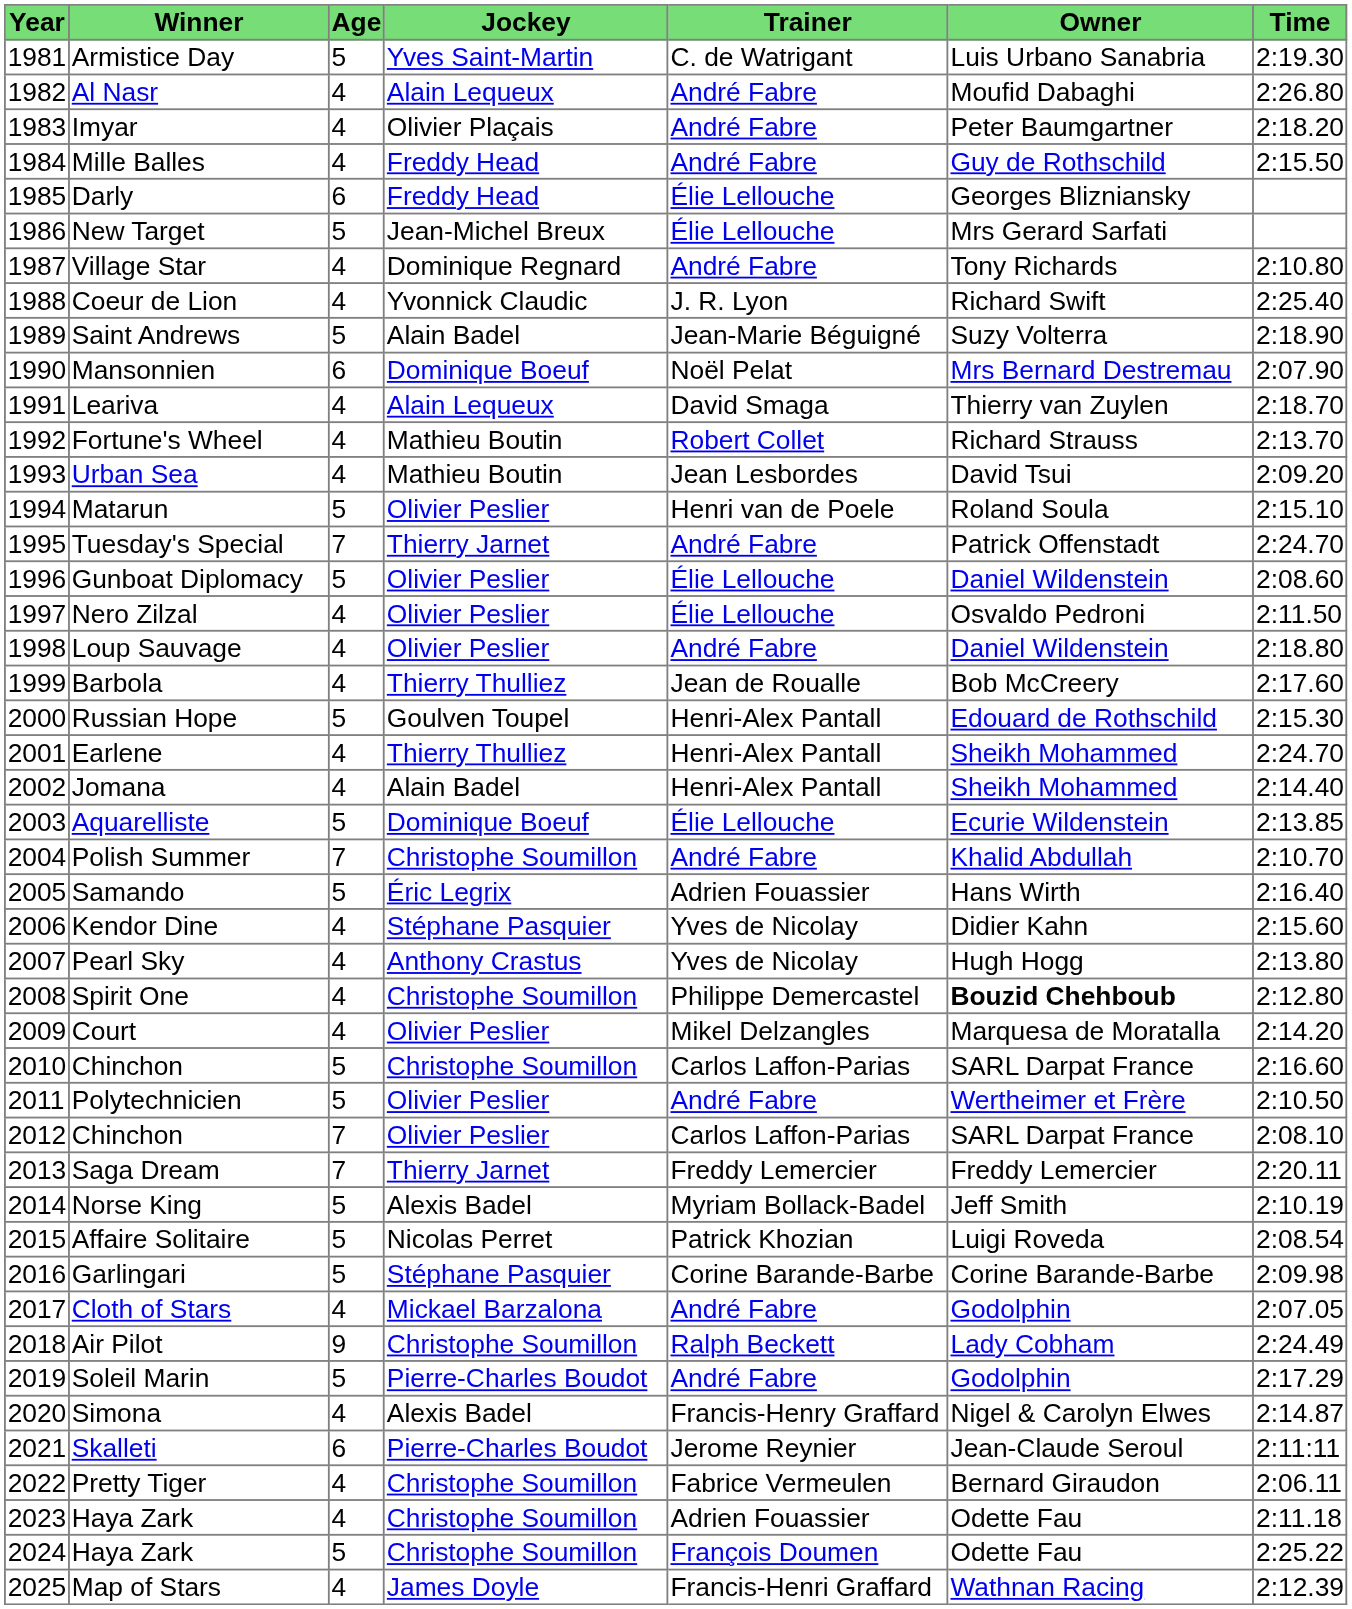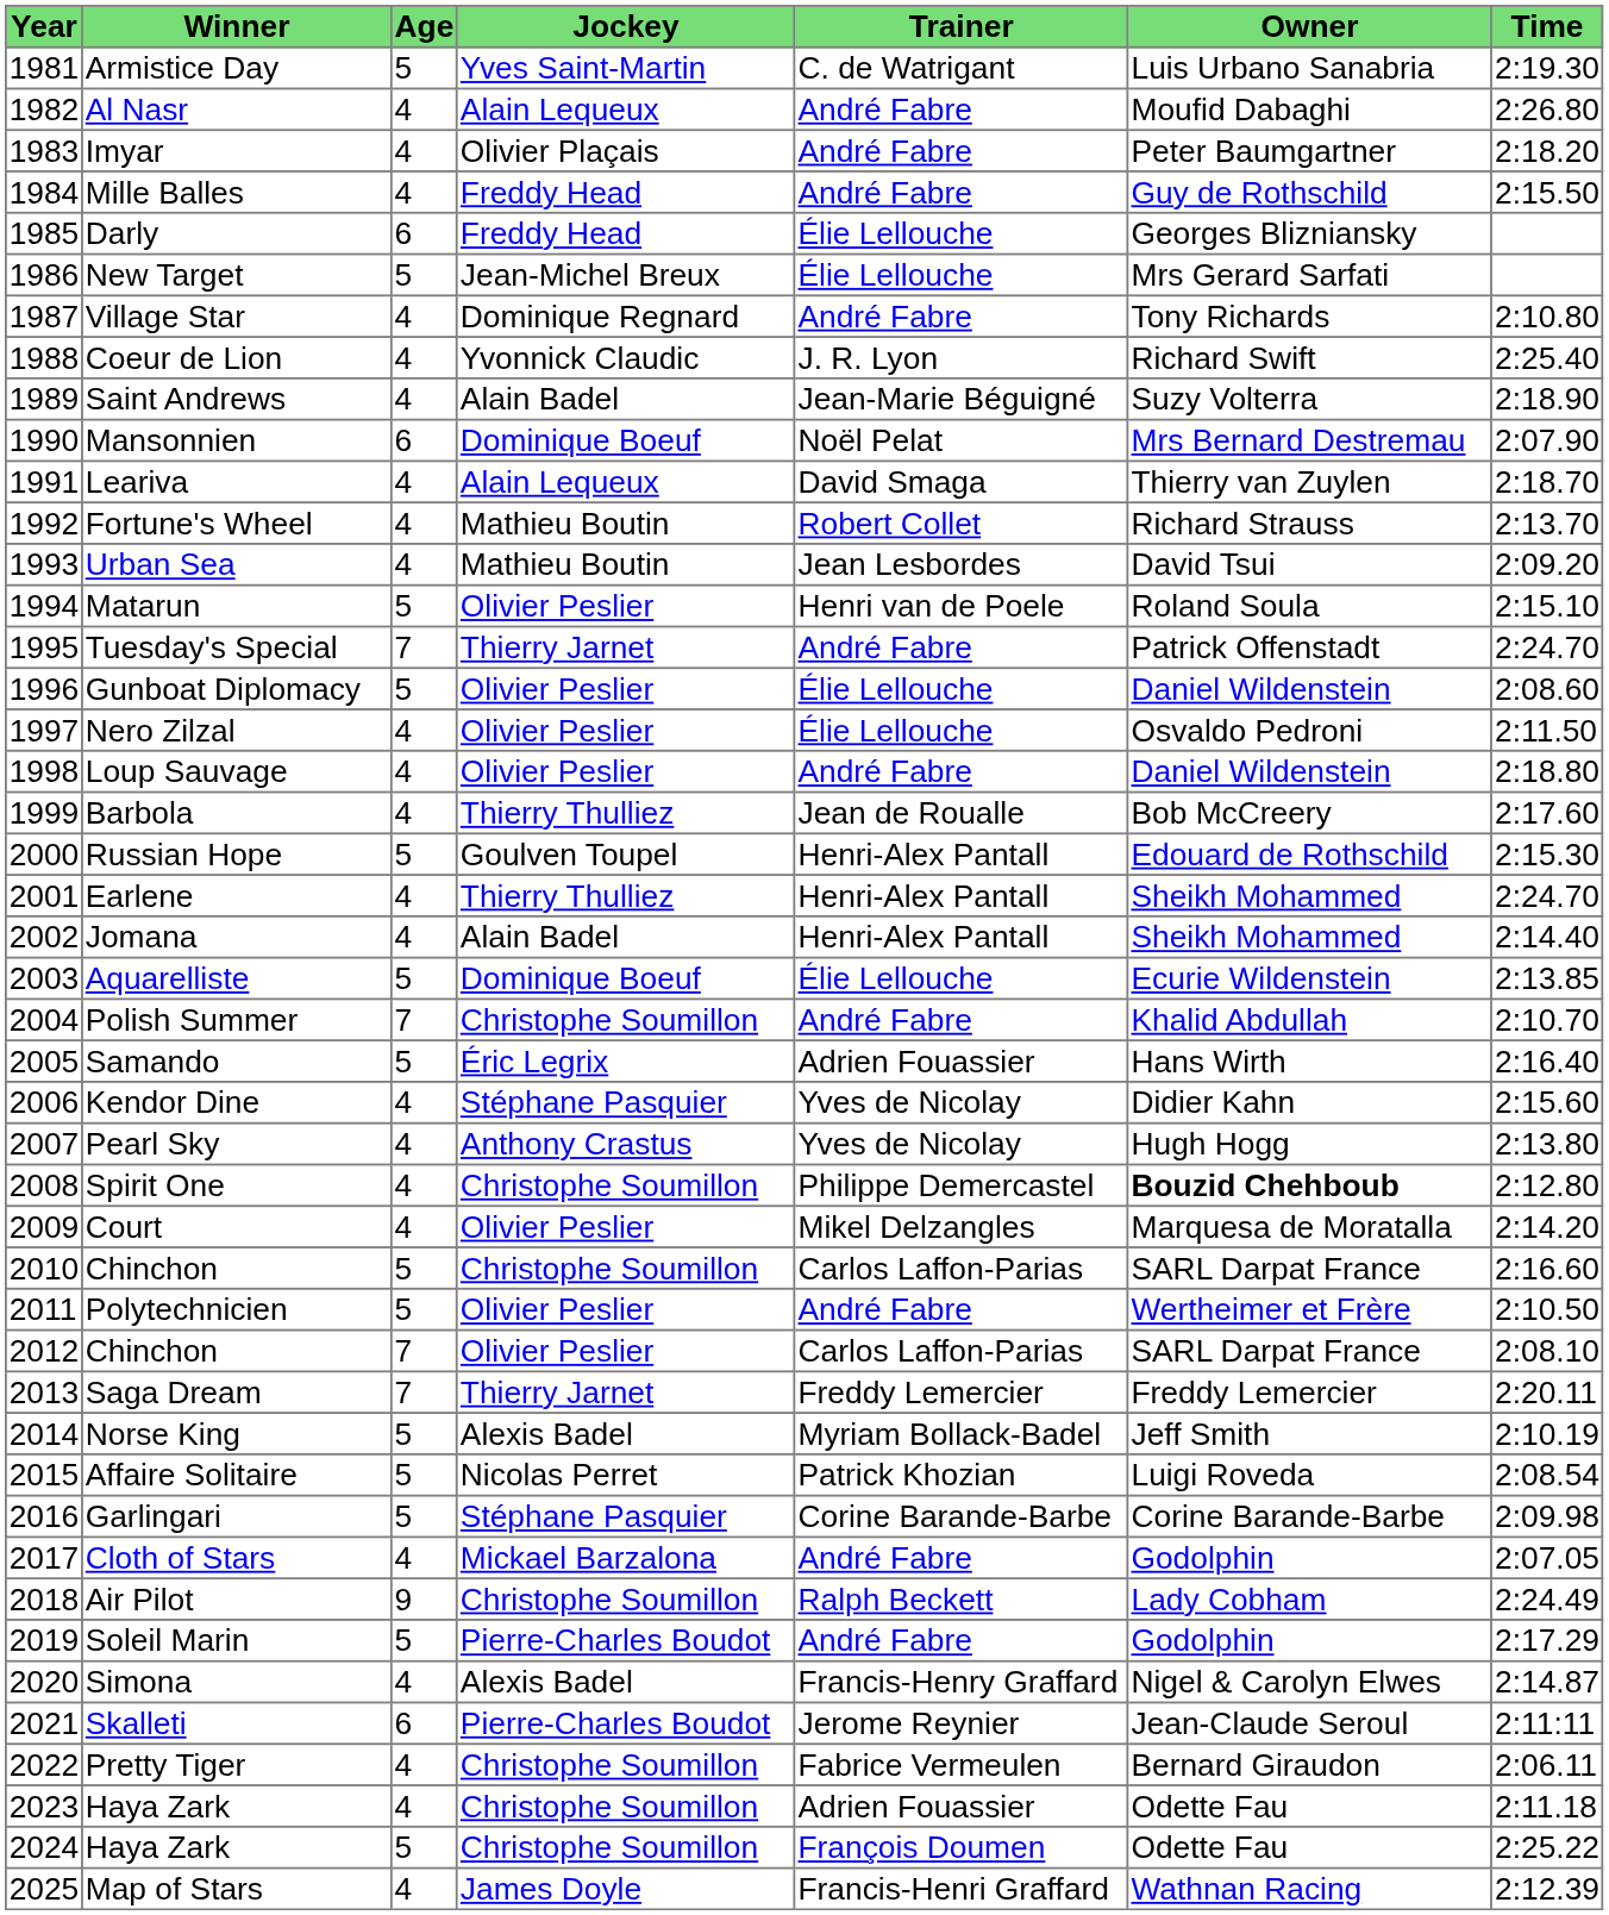Saint Andrews | Age: 5 -> 4
